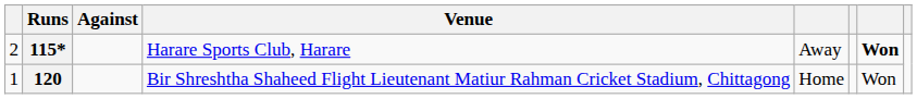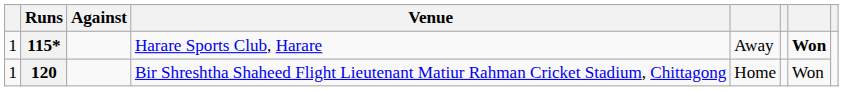115* | column 1: 2 -> 1
